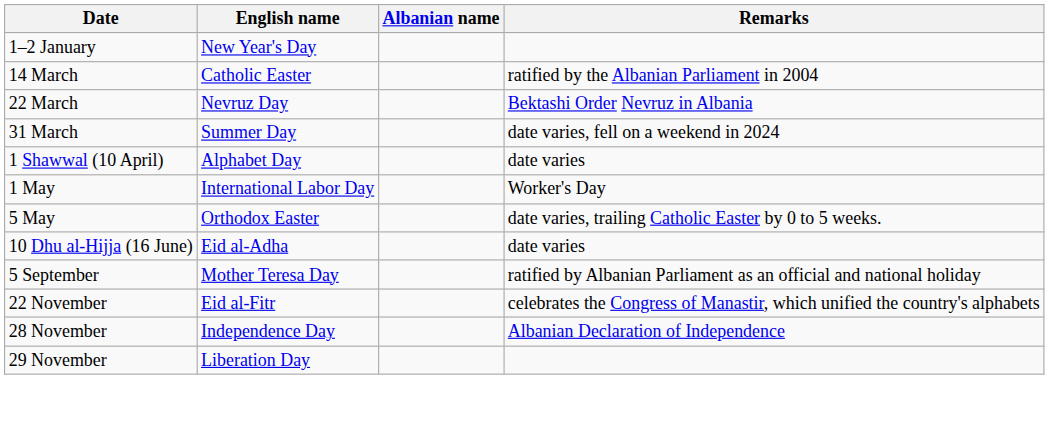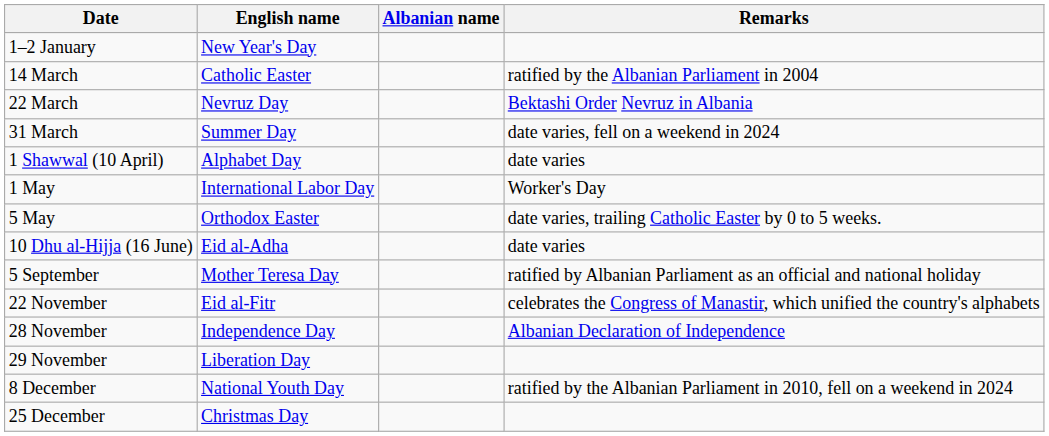+ row: 8 December | National Youth Day | ratified by the Albanian Parliament in 2010, fell on a weekend in 2024
+ row: 25 December | Christmas Day
